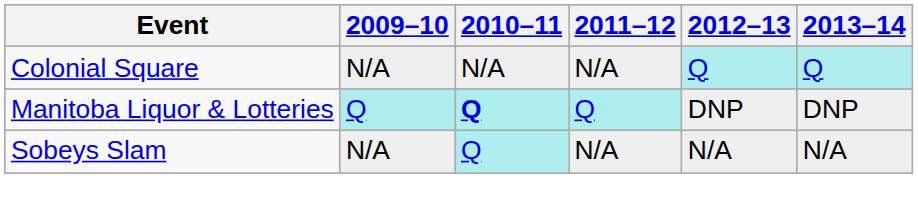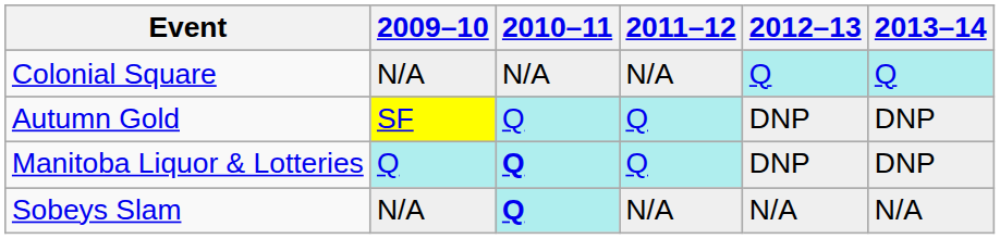+ row: Autumn Gold | SF | Q | Q | DNP | DNP
Sobeys Slam | 2010–11: normal -> bold
